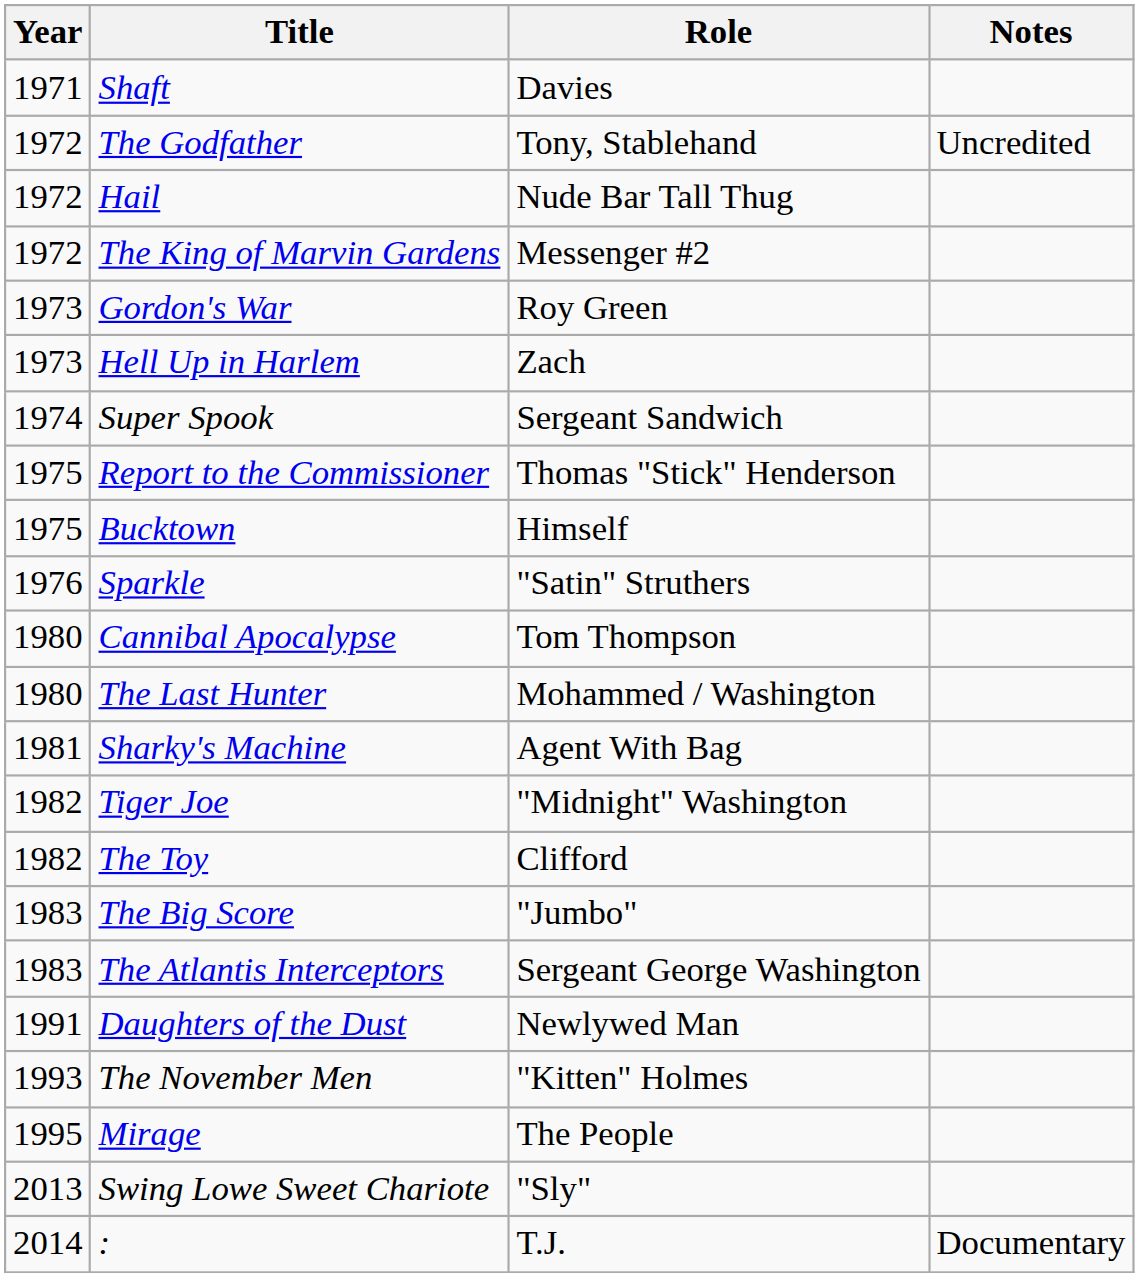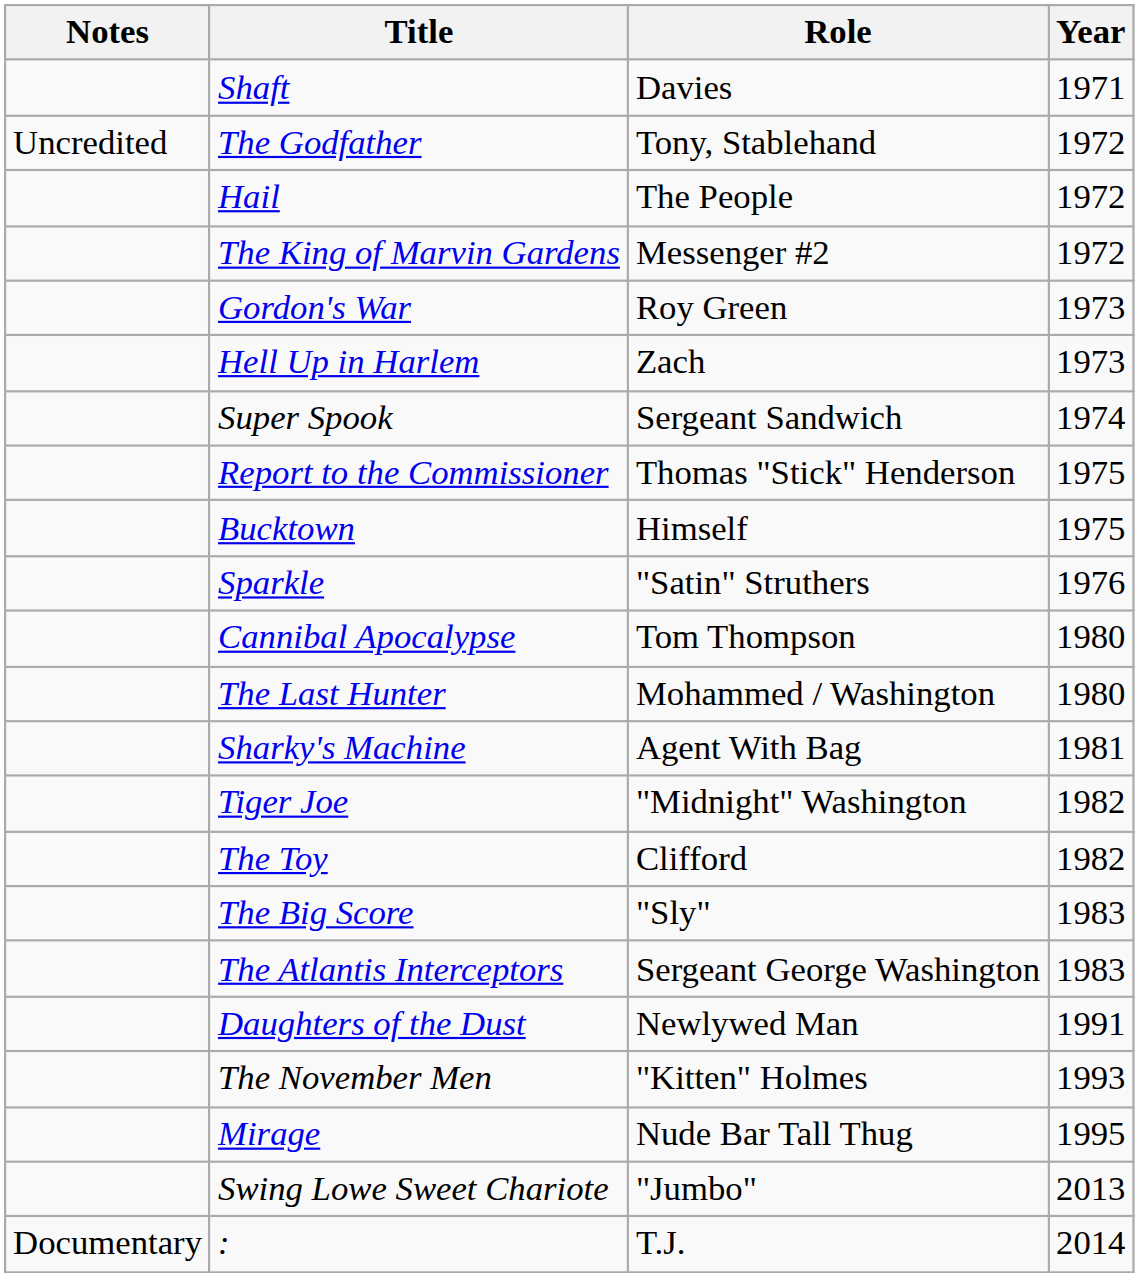columns swapped: Year <-> Notes
Hail | Role: Nude Bar Tall Thug -> The People
The Big Score | Role: "Jumbo" -> "Sly"
Mirage | Role: The People -> Nude Bar Tall Thug
Swing Lowe Sweet Chariote | Role: "Sly" -> "Jumbo"
